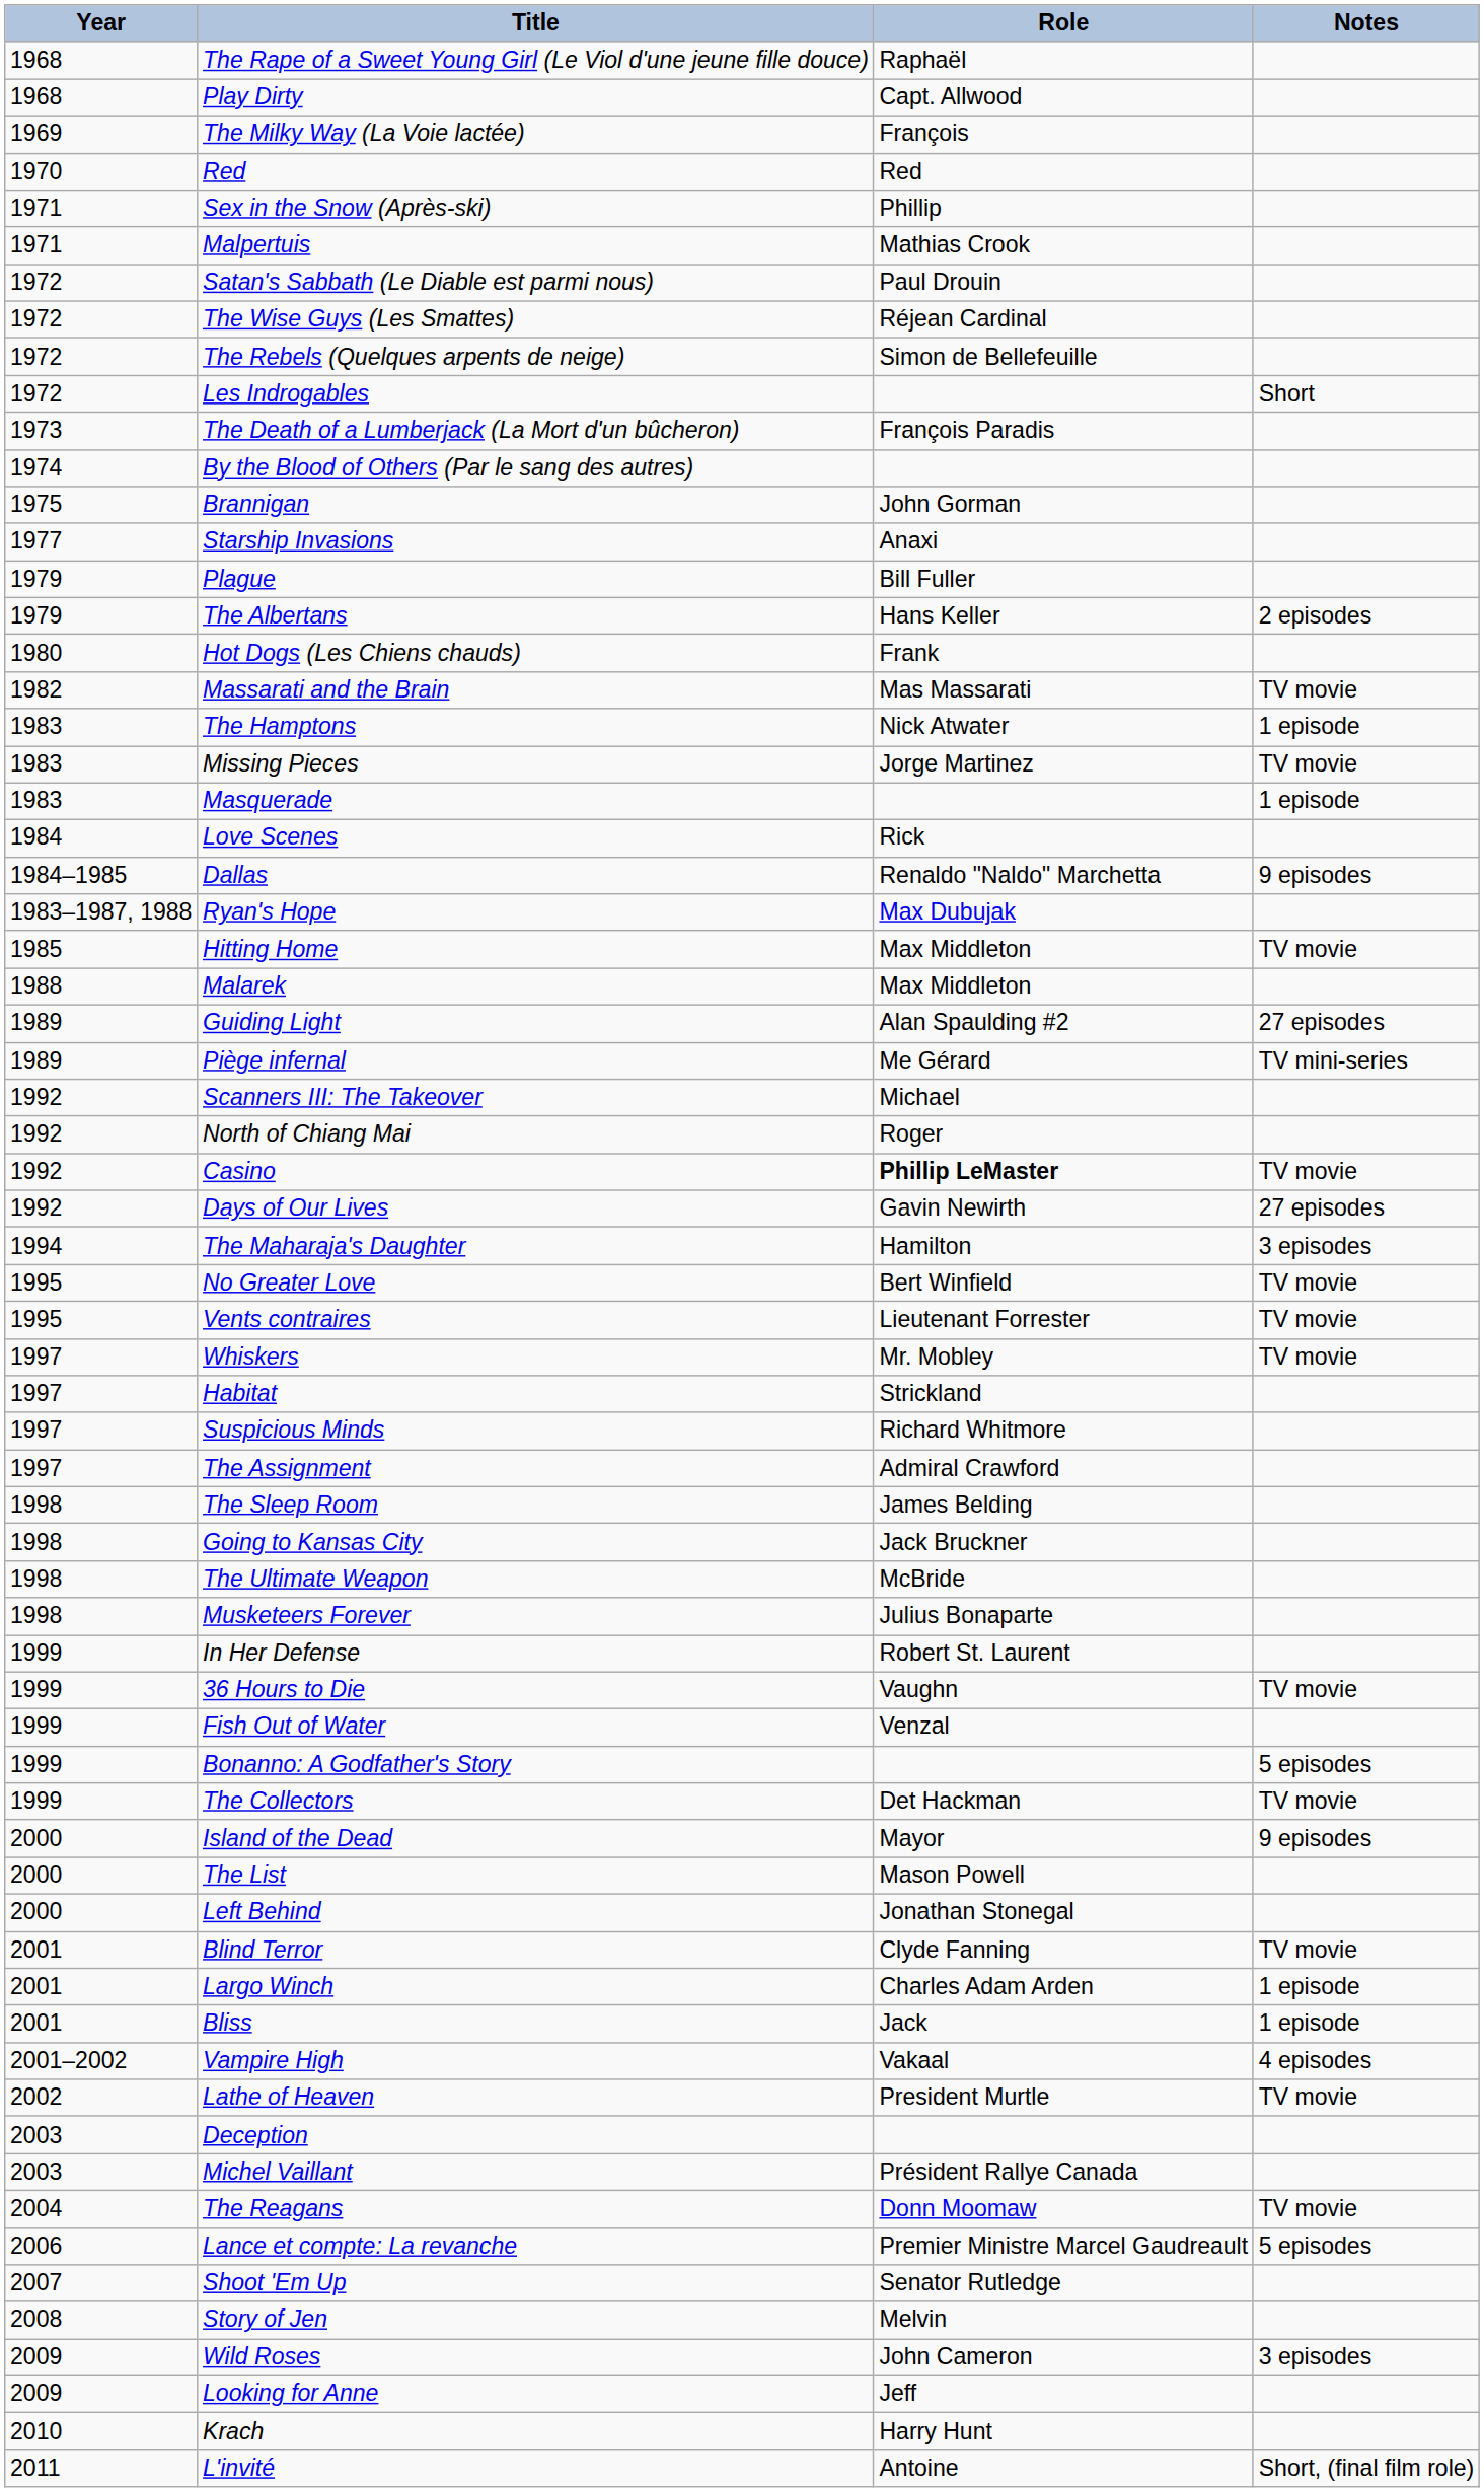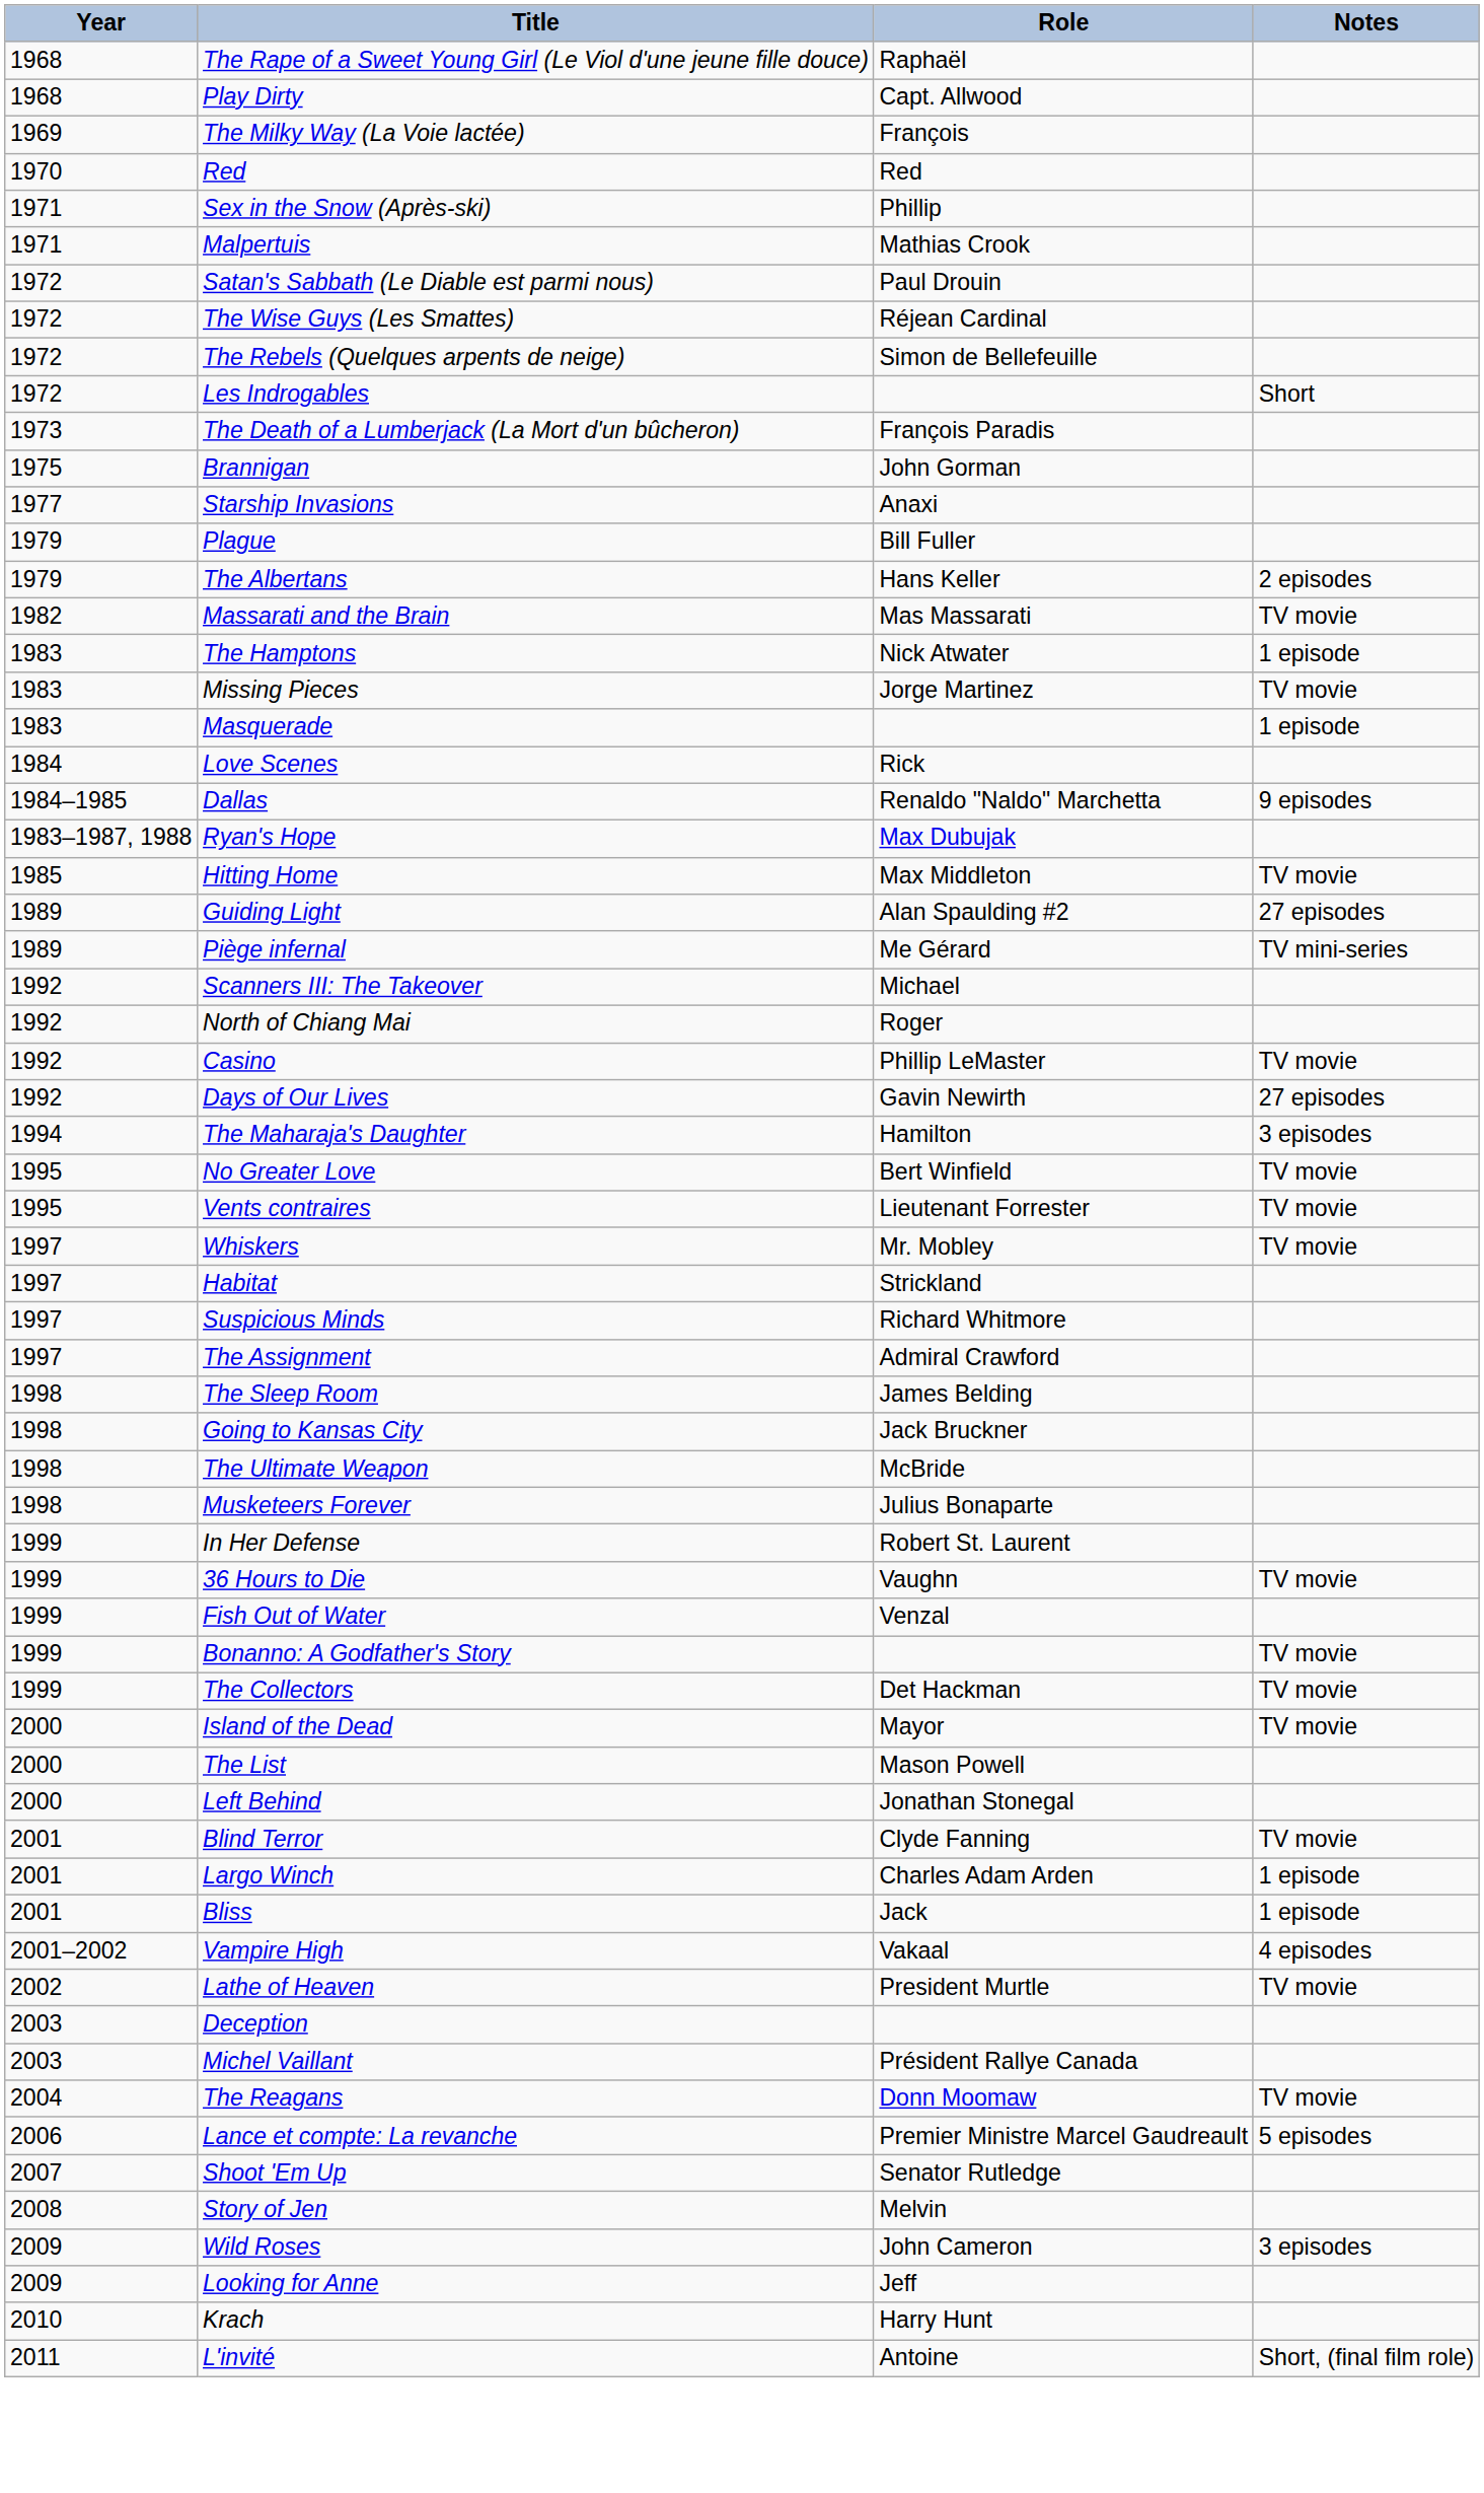- row: 1974 | By the Blood of Others (Par le sang des autres)
- row: 1980 | Hot Dogs (Les Chiens chauds) | Frank
- row: 1988 | Malarek | Max Middleton
Casino | Role: bold -> normal
Bonanno: A Godfather's Story | Notes: 5 episodes -> TV movie
Island of the Dead | Notes: 9 episodes -> TV movie
